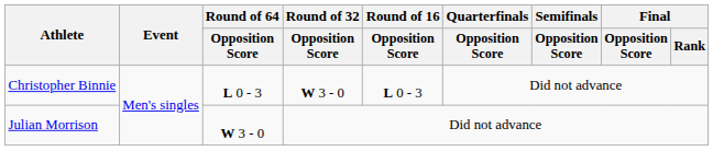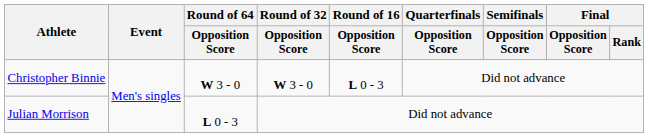Christopher Binnie | Round of 64 / Opposition Score: L 0 - 3 -> W 3 - 0
Julian Morrison | Round of 64 / Opposition Score: W 3 - 0 -> L 0 - 3
